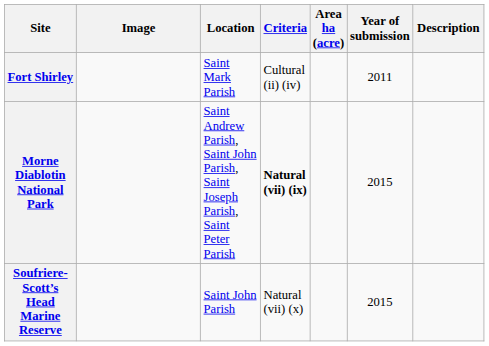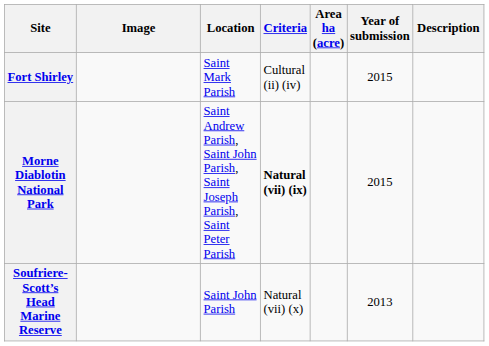Fort Shirley | Year of submission: 2011 -> 2015
Soufriere-Scott’s Head Marine Reserve | Year of submission: 2015 -> 2013
